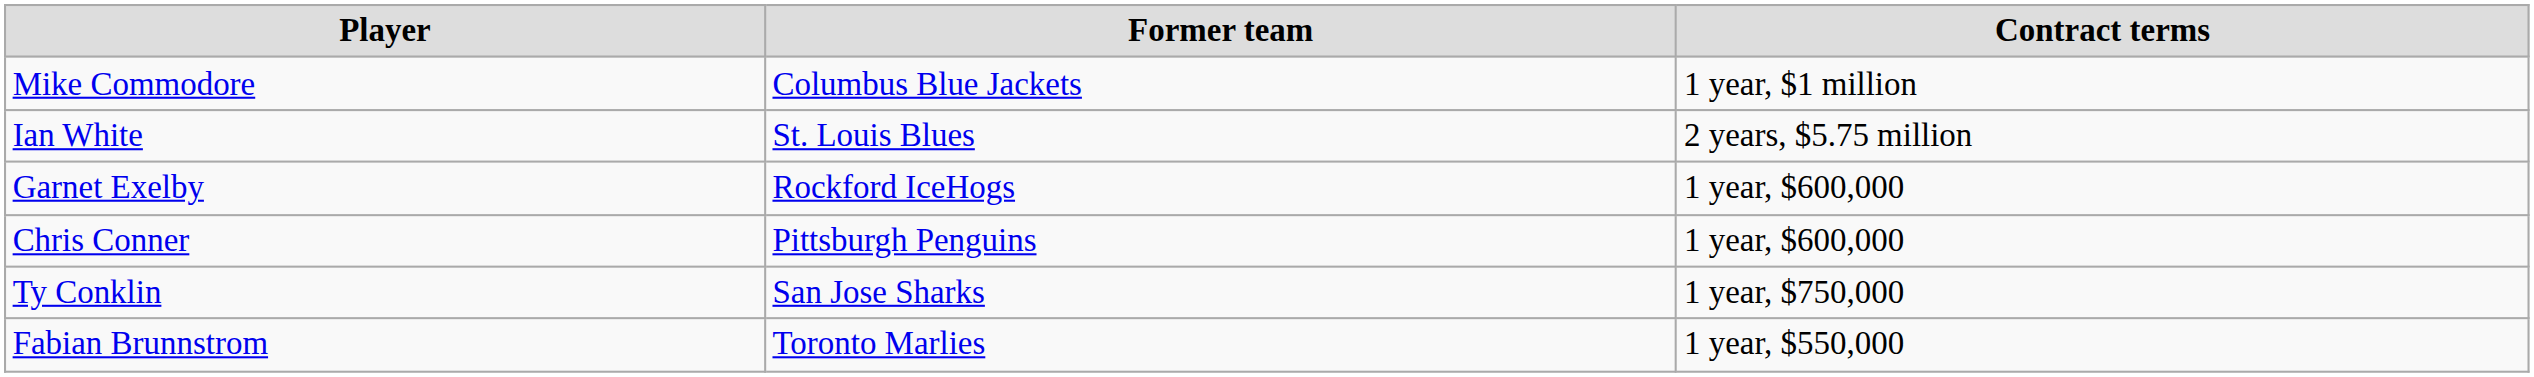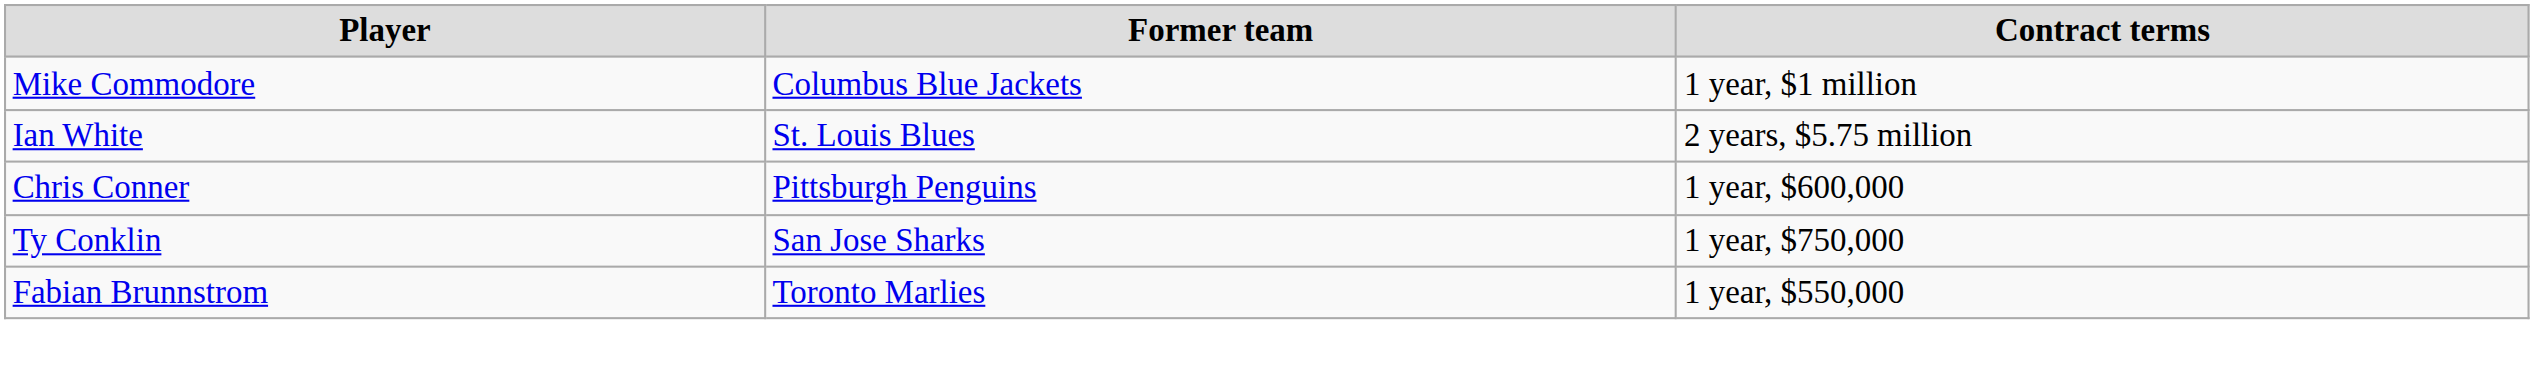- row: Garnet Exelby | Rockford IceHogs | 1 year, $600,000
